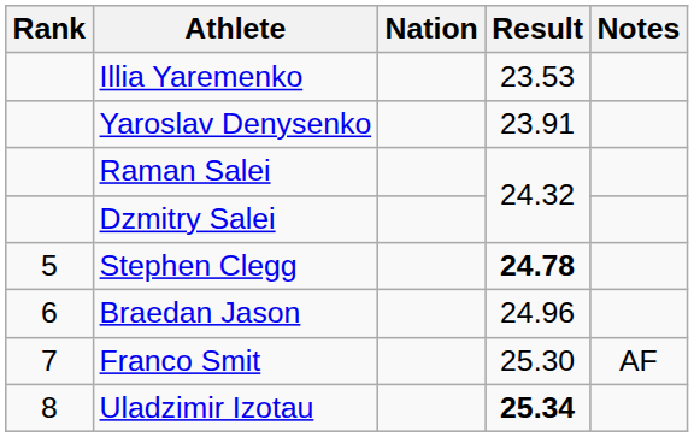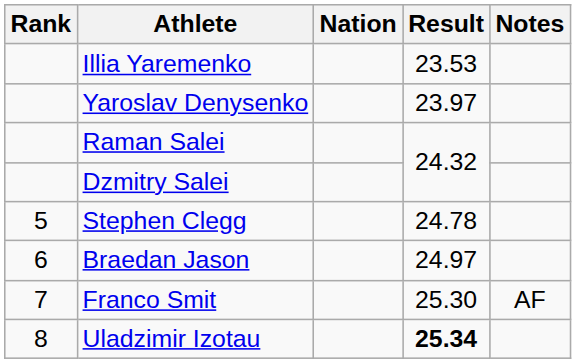Yaroslav Denysenko | Result: 23.91 -> 23.97
Stephen Clegg | Result: bold -> normal
Braedan Jason | Result: 24.96 -> 24.97
